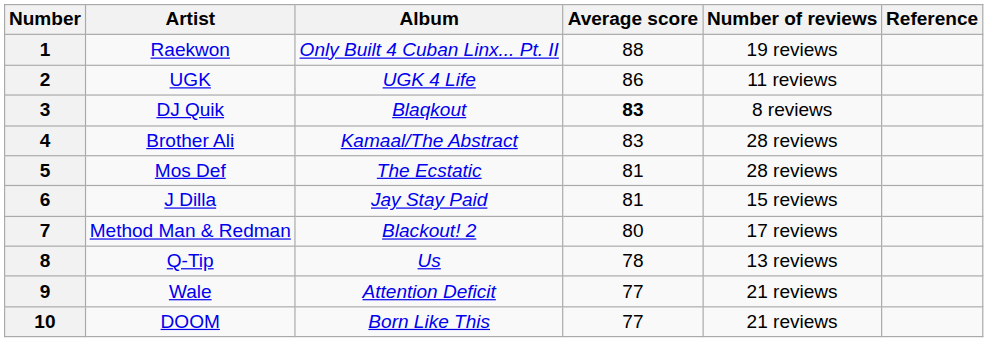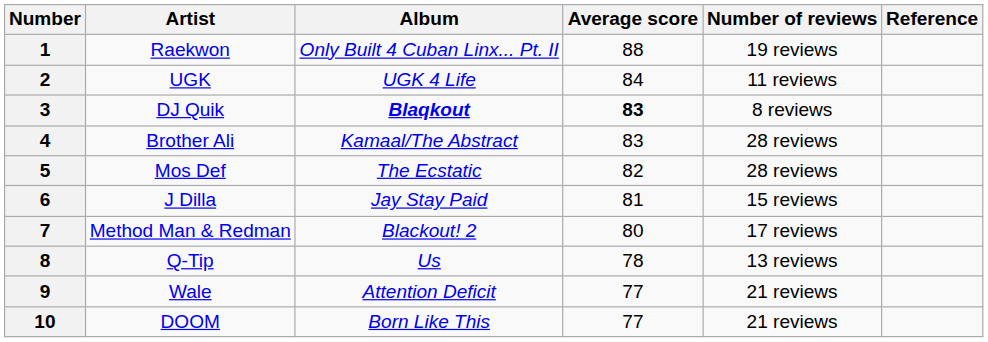2 | Average score: 86 -> 84
3 | Album: normal -> bold
5 | Average score: 81 -> 82
